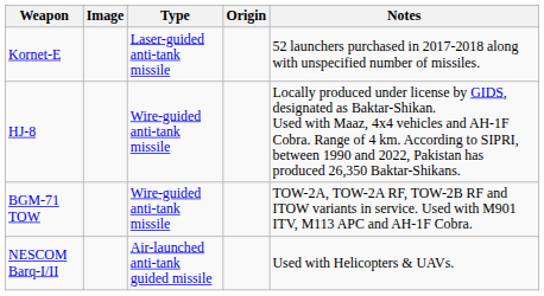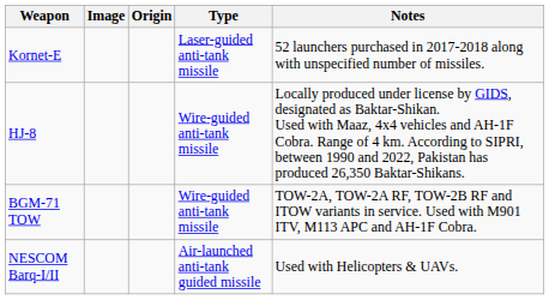columns swapped: Type <-> Origin
